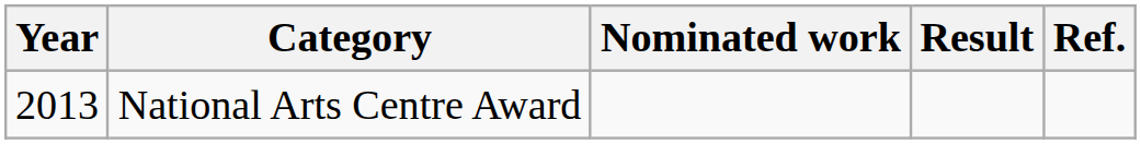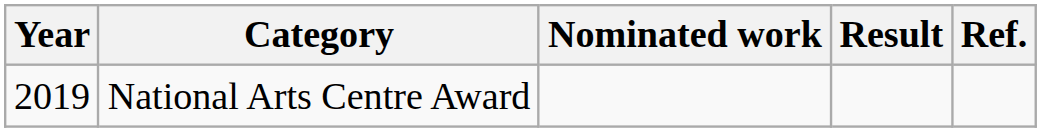National Arts Centre Award | Year: 2013 -> 2019
